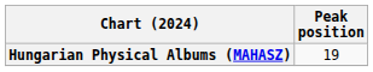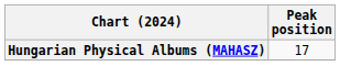Hungarian Physical Albums (MAHASZ) | Peak position: 19 -> 17
